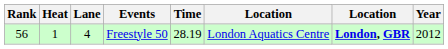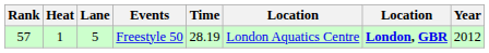Freestyle 50 | Rank: 56 -> 57
Freestyle 50 | Lane: 4 -> 5
